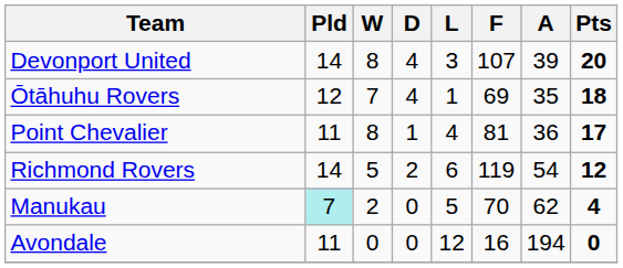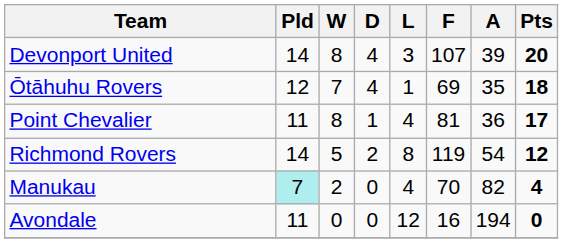Richmond Rovers | L: 6 -> 8
Manukau | L: 5 -> 4
Manukau | A: 62 -> 82
